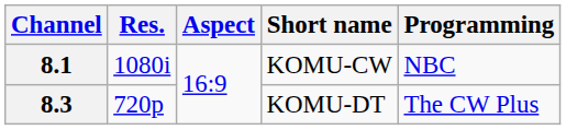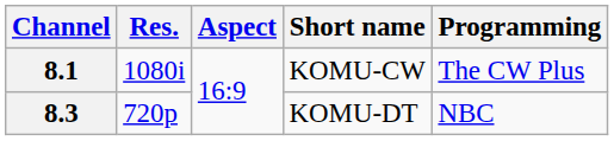8.1 | Programming: NBC -> The CW Plus
8.3 | Programming: The CW Plus -> NBC
